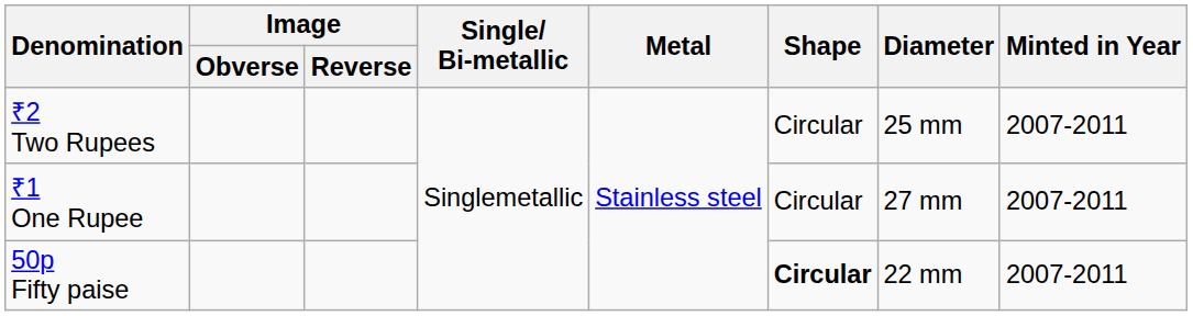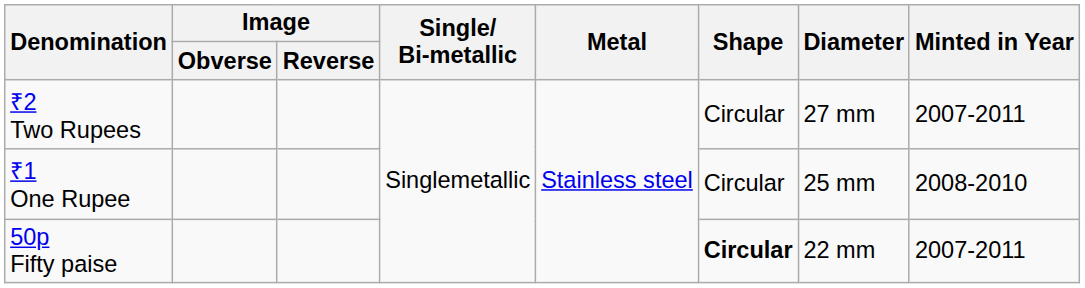₹2 Two Rupees | Diameter: 25 mm -> 27 mm
₹1 One Rupee | Diameter: 27 mm -> 25 mm
₹1 One Rupee | Minted in Year: 2007-2011 -> 2008-2010
